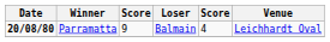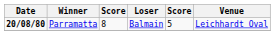Parramatta | column 3: 9 -> 8
Parramatta | column 5: 4 -> 5
